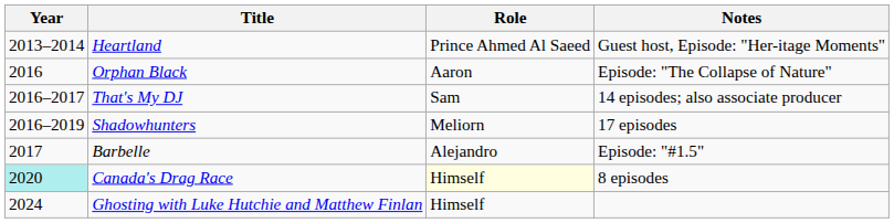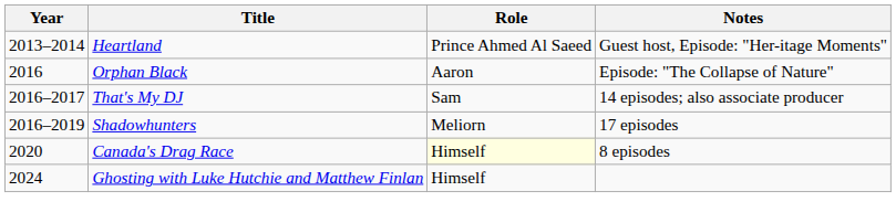- row: 2017 | Barbelle | Alejandro | Episode: "#1.5"
Canada's Drag Race | Year: paleturquoise background -> no background
